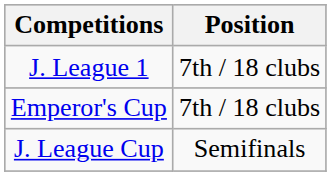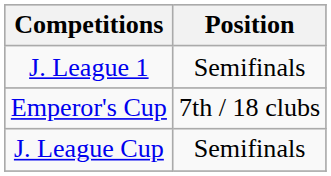J. League 1 | Position: 7th / 18 clubs -> Semifinals
